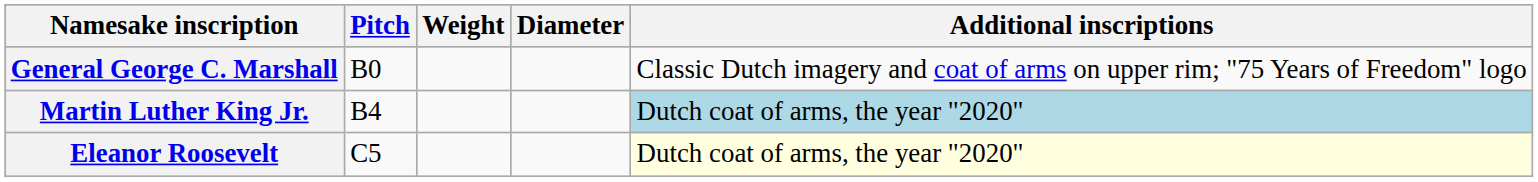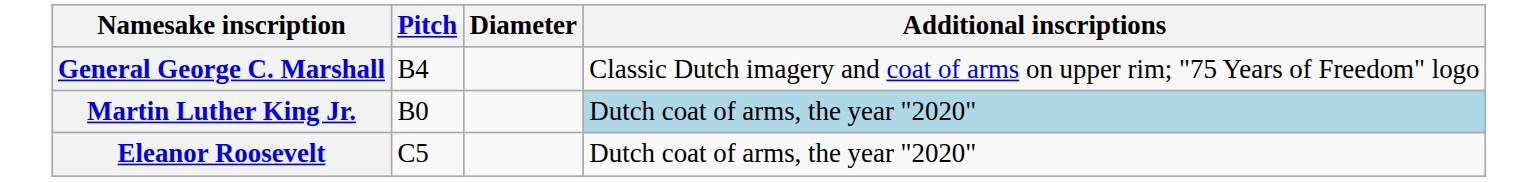- column: Weight
General George C. Marshall | Pitch: B0 -> B4
Martin Luther King Jr. | Pitch: B4 -> B0
Eleanor Roosevelt | Additional inscriptions: lightyellow background -> no background
